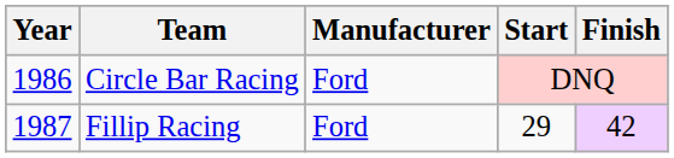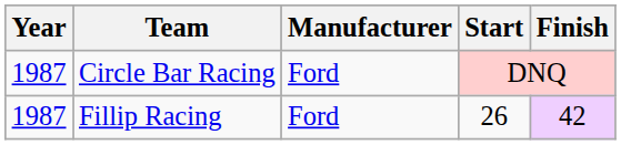Circle Bar Racing | Year: 1986 -> 1987
Fillip Racing | Start: 29 -> 26
